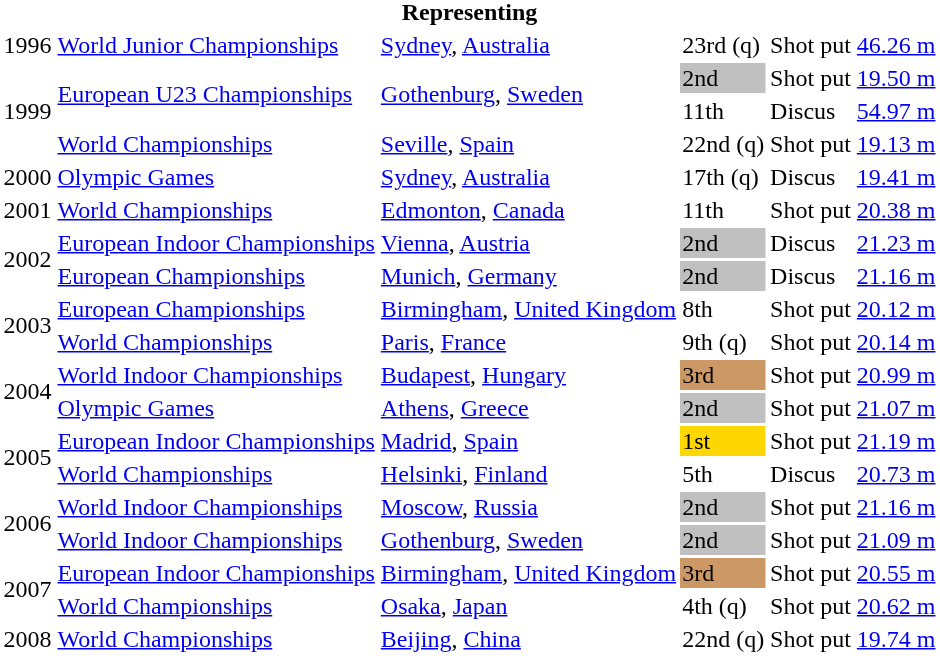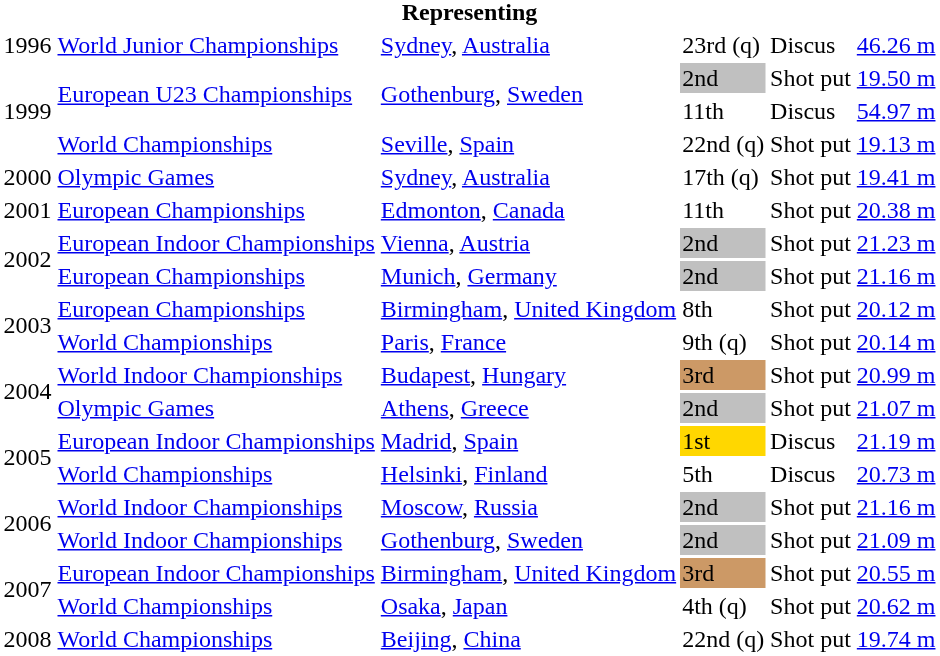1996 / Sydney, Australia | column 5: Shot put -> Discus
2000 / Sydney, Australia | column 5: Discus -> Shot put
Edmonton, Canada | column 2: World Championships -> European Championships
Vienna, Austria | column 5: Discus -> Shot put
Munich, Germany | column 5: Discus -> Shot put
Madrid, Spain | column 5: Shot put -> Discus
